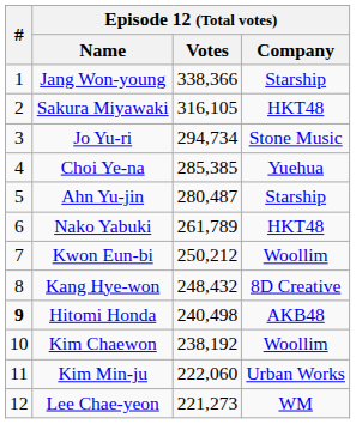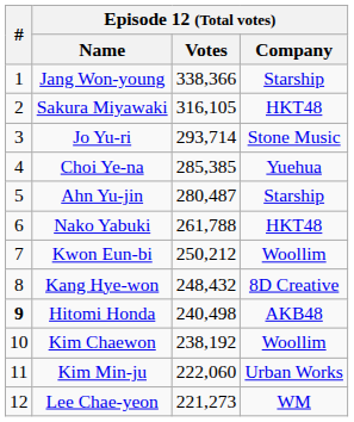Jo Yu-ri | Episode 12 (Total votes) / Votes: 294,734 -> 293,714
Nako Yabuki | Episode 12 (Total votes) / Votes: 261,789 -> 261,788
